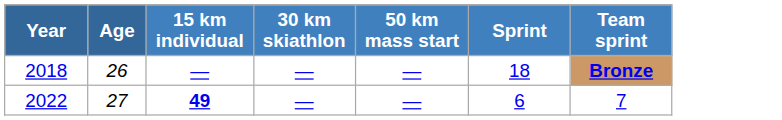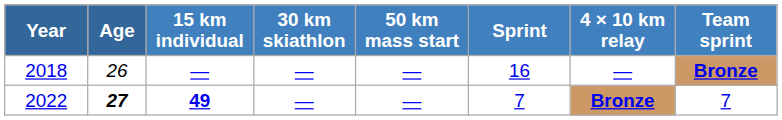+ column: 4 × 10 km relay | — | Bronze
2018 | Sprint: 18 -> 16
2022 | Age: normal -> bold
2022 | Sprint: 6 -> 7
